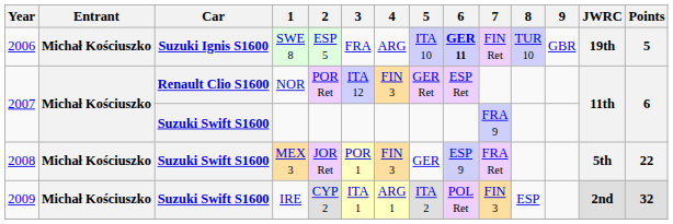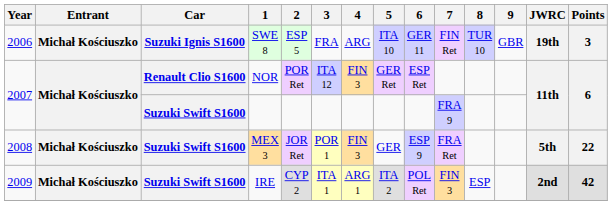SWE 8 | 6: bold -> normal
SWE 8 | Points: 5 -> 3
IRE | Points: 32 -> 42
